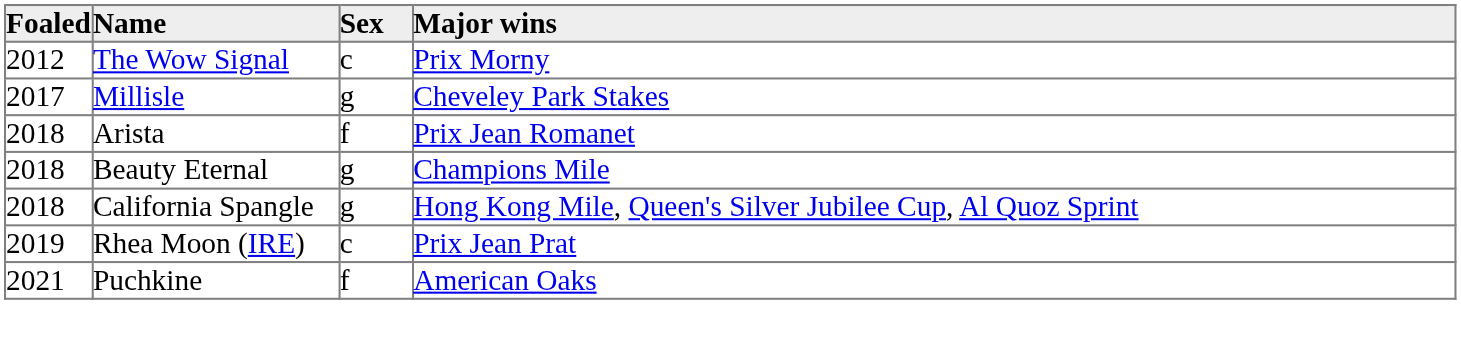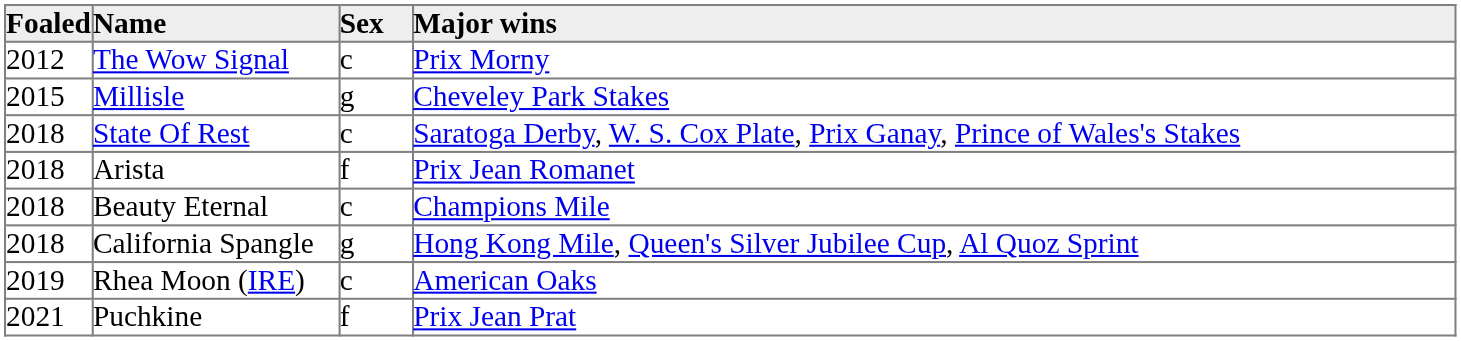Millisle | Foaled: 2017 -> 2015
+ row: 2018 | State Of Rest | c | Saratoga Derby, W. S. Cox Plate, Prix Ganay, Prince of Wales's Stakes
Beauty Eternal | Sex: g -> c
Rhea Moon (IRE) | Major wins: Prix Jean Prat -> American Oaks
Puchkine | Major wins: American Oaks -> Prix Jean Prat
